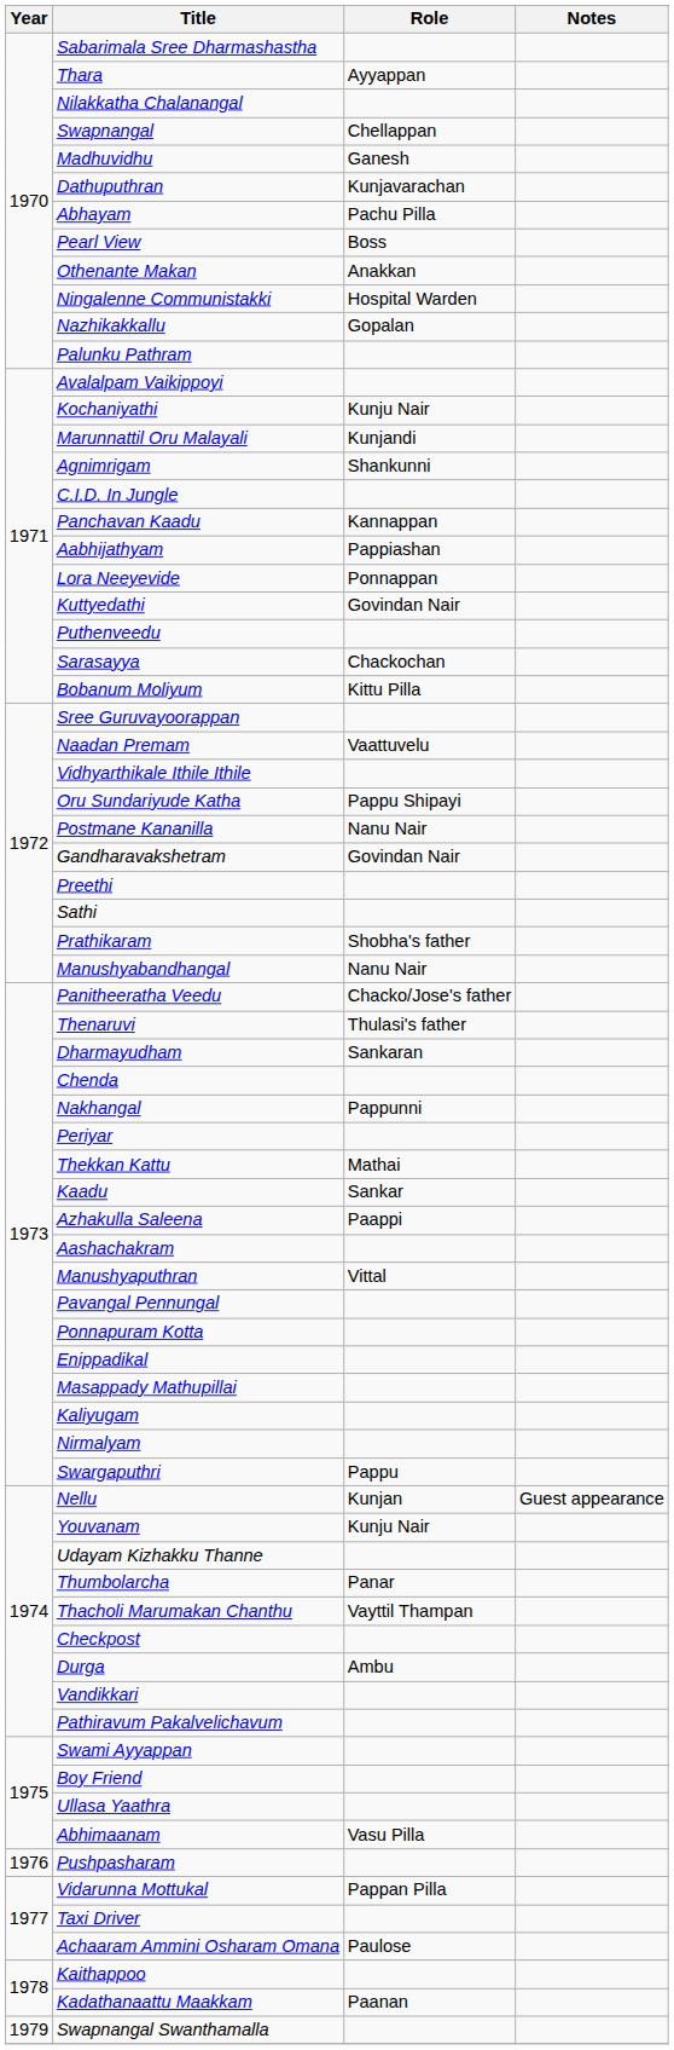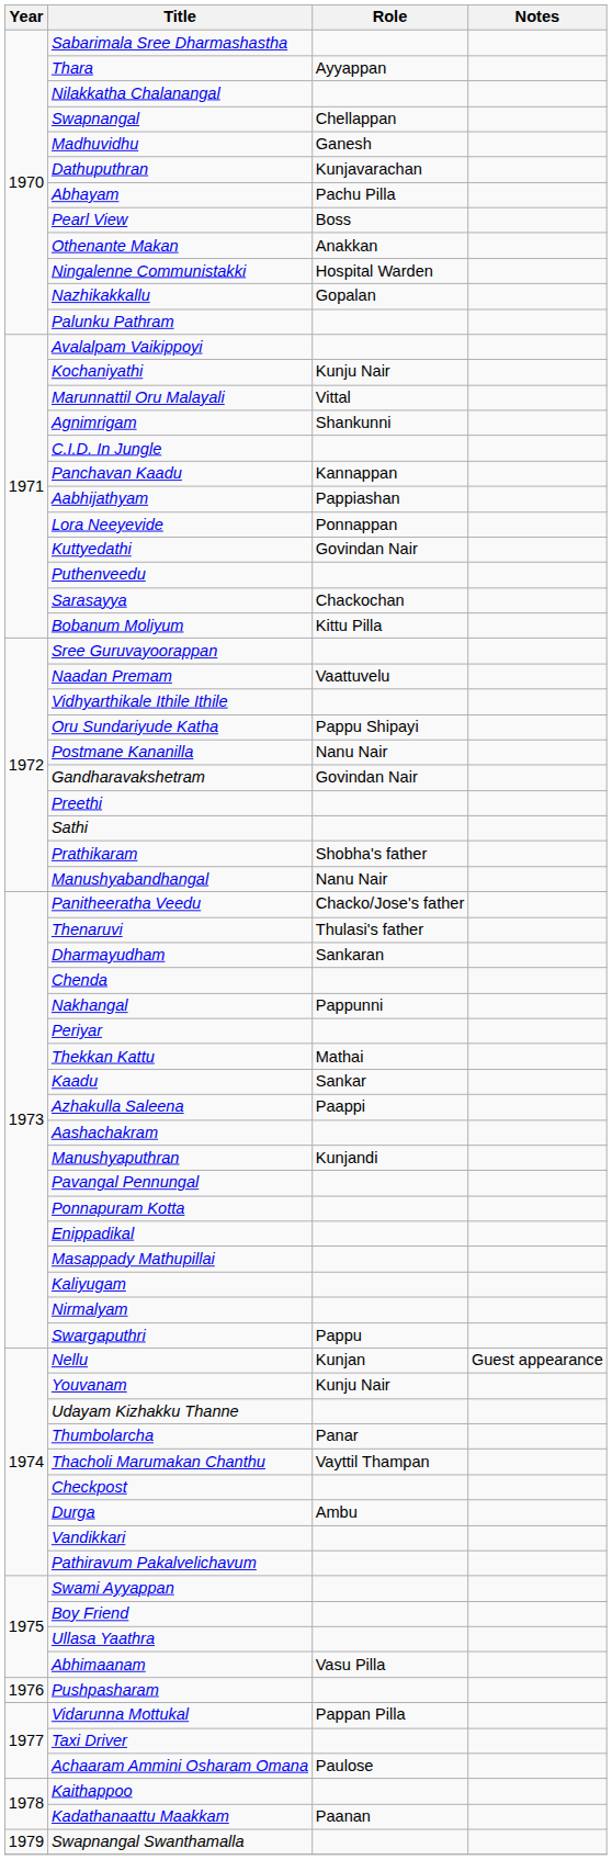Marunnattil Oru Malayali | Role: Kunjandi -> Vittal
Manushyaputhran | Role: Vittal -> Kunjandi
